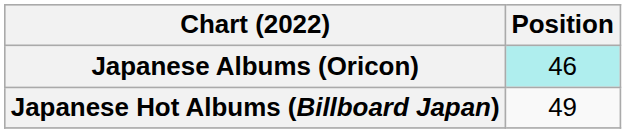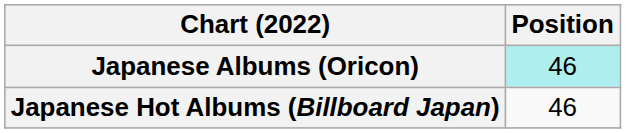Japanese Hot Albums (Billboard Japan) | Position: 49 -> 46
